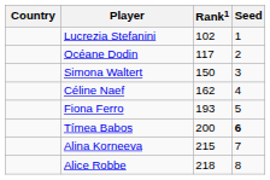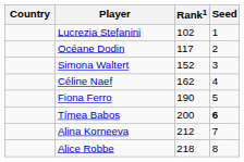Simona Waltert | Rank1: 150 -> 152
Fiona Ferro | Rank1: 193 -> 190
Alina Korneeva | Rank1: 215 -> 212
